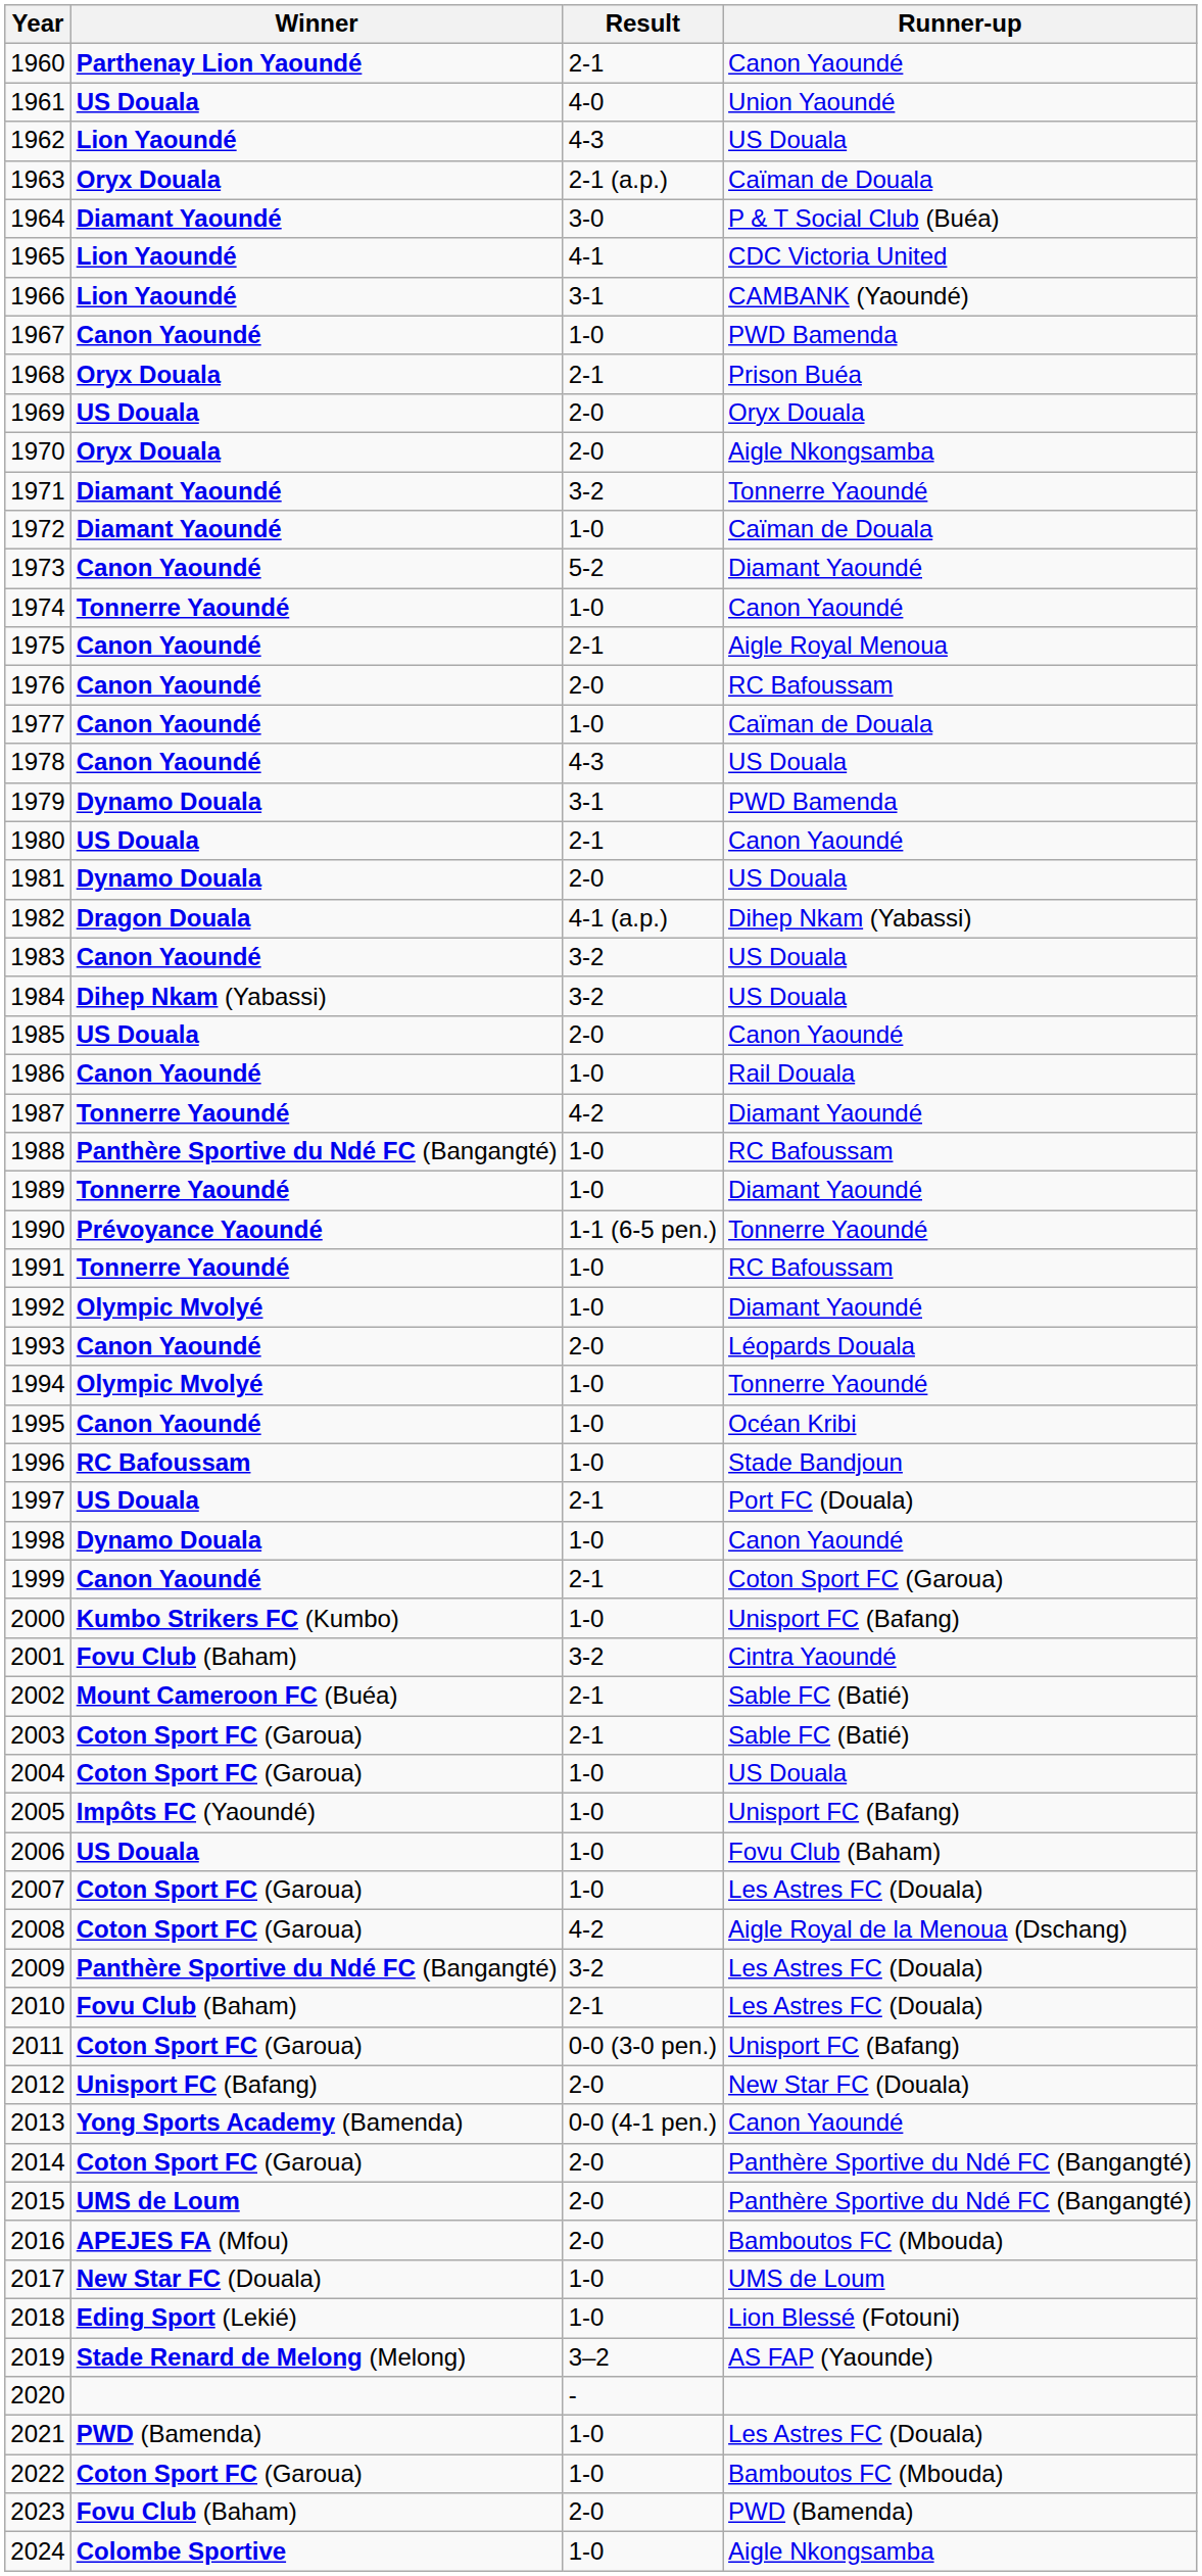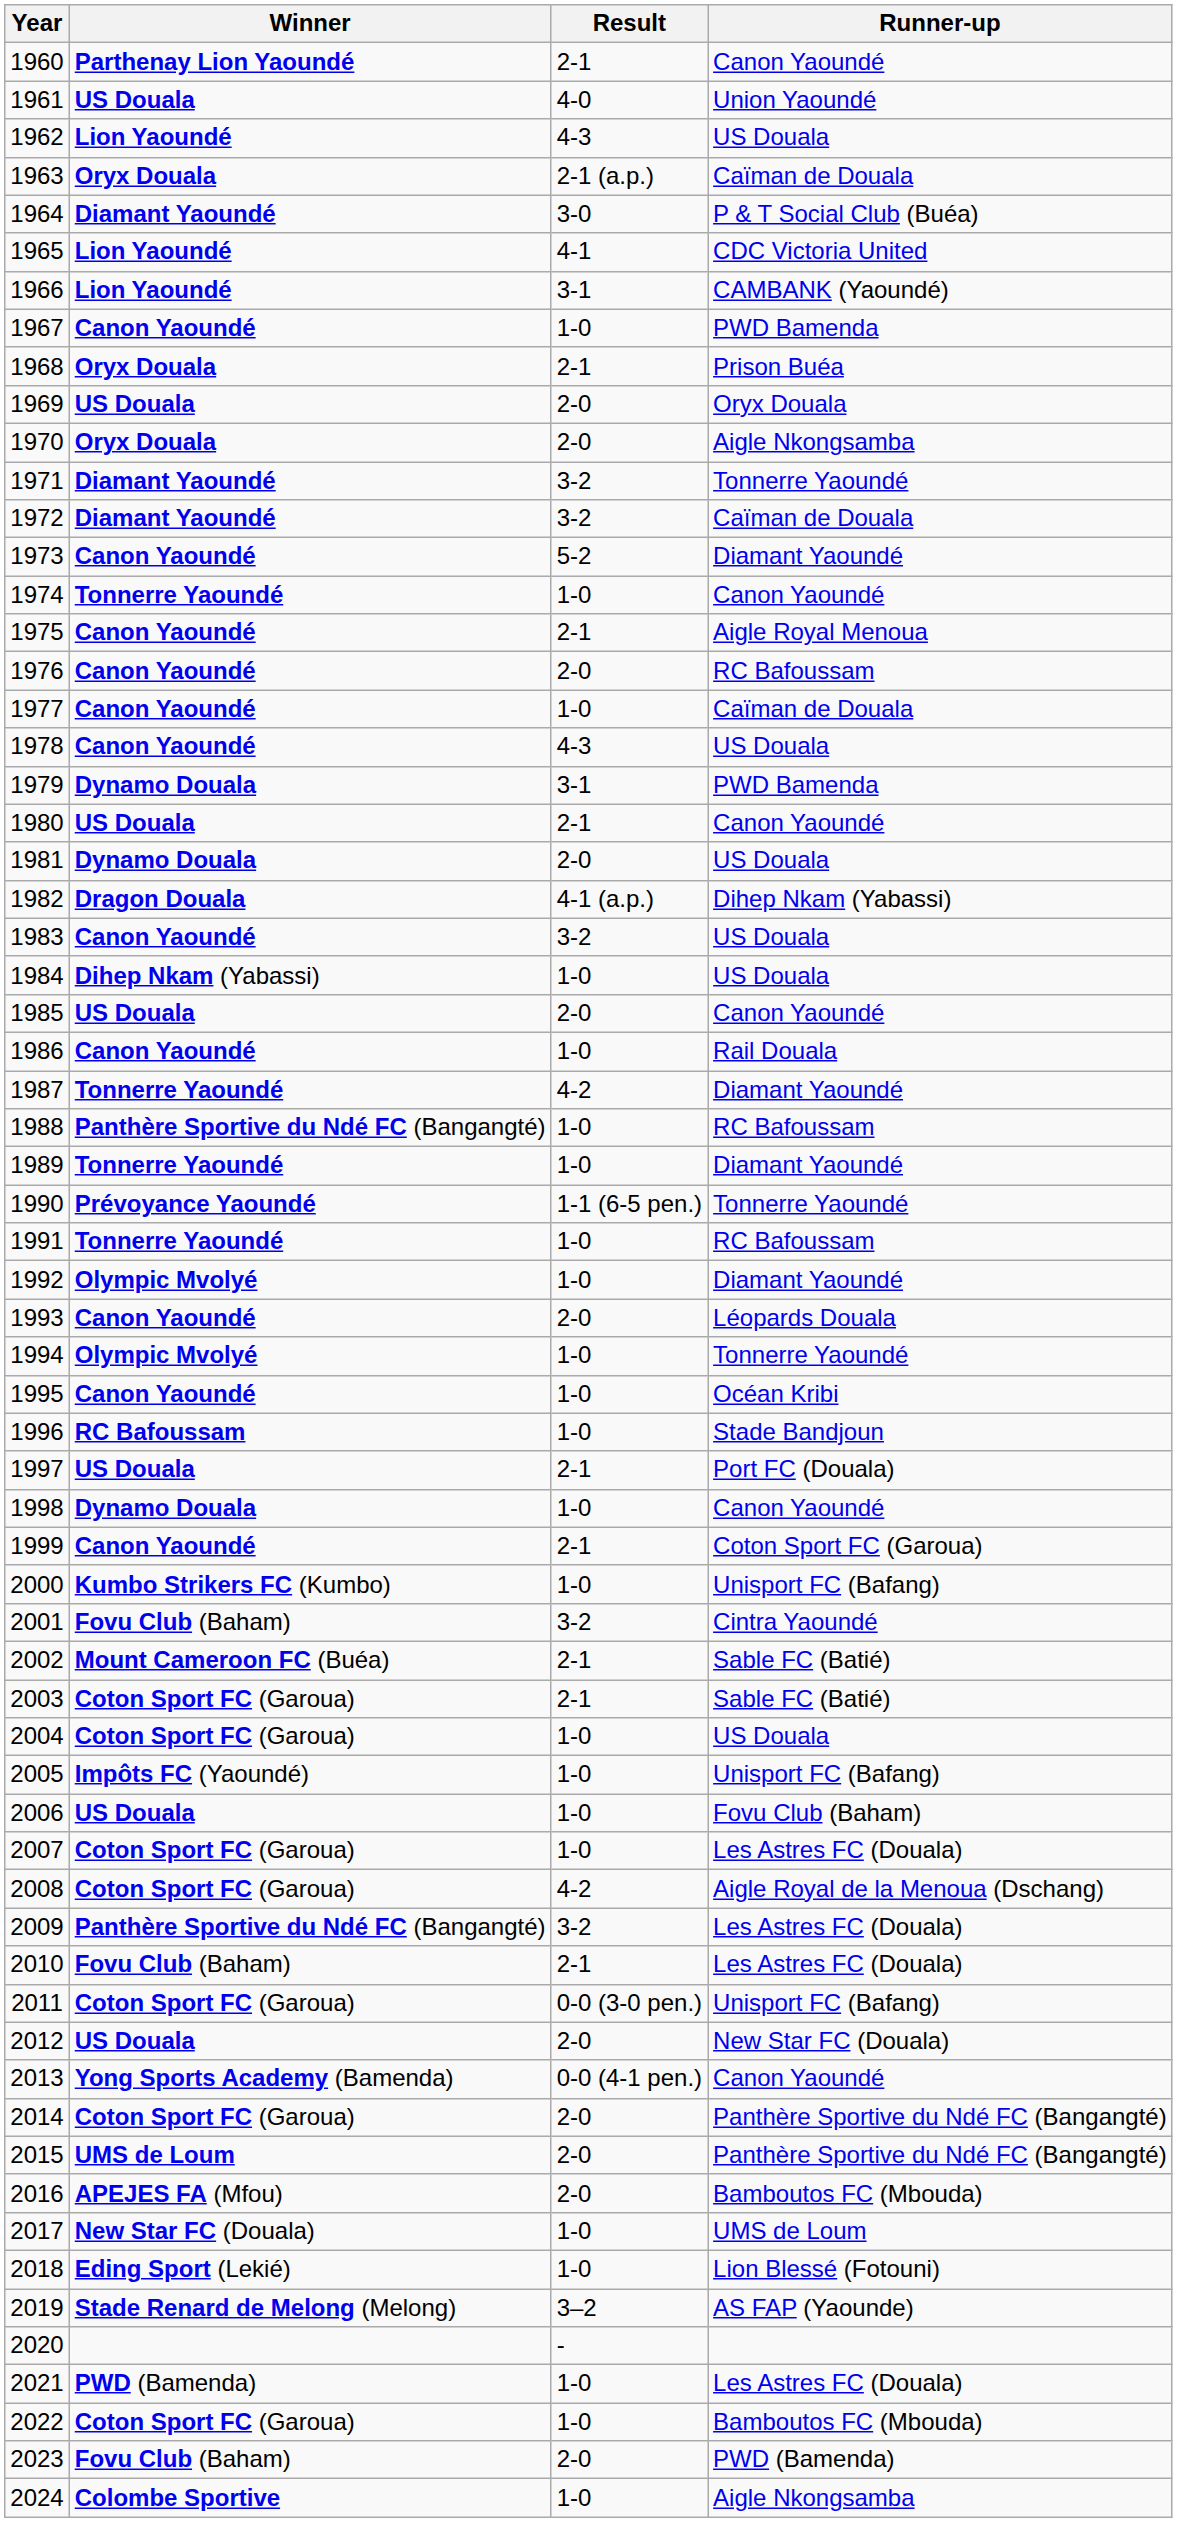1972 | Result: 1-0 -> 3-2
1984 | Result: 3-2 -> 1-0
2012 | Winner: Unisport FC (Bafang) -> US Douala
